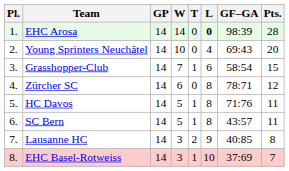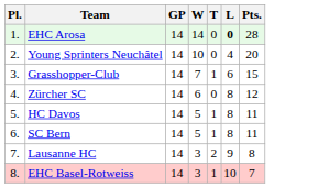- column: GF–GA | 98:39 | 69:43 | 58:54 | 78:71 | 71:76 | 43:57 | 40:85 | 37:69
